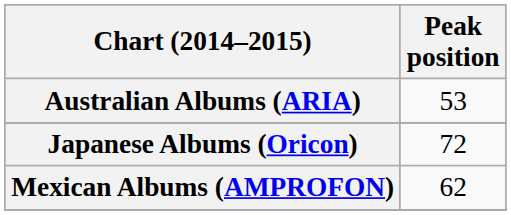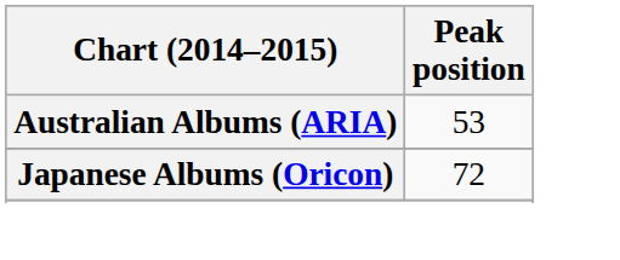- row: Mexican Albums (AMPROFON) | 62
